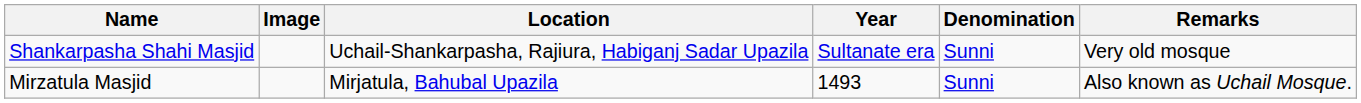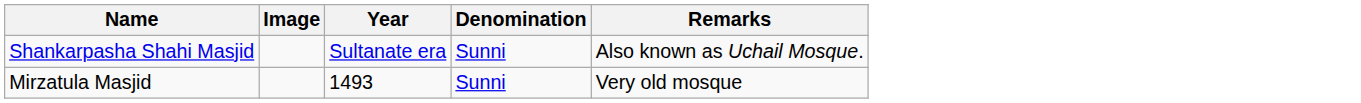- column: Location | Uchail-Shankarpasha, Rajiura, Habiganj Sadar Upazila | Mirjatula, Bahubal Upazila
Shankarpasha Shahi Masjid | Remarks: Very old mosque -> Also known as Uchail Mosque.
Mirzatula Masjid | Remarks: Also known as Uchail Mosque. -> Very old mosque
